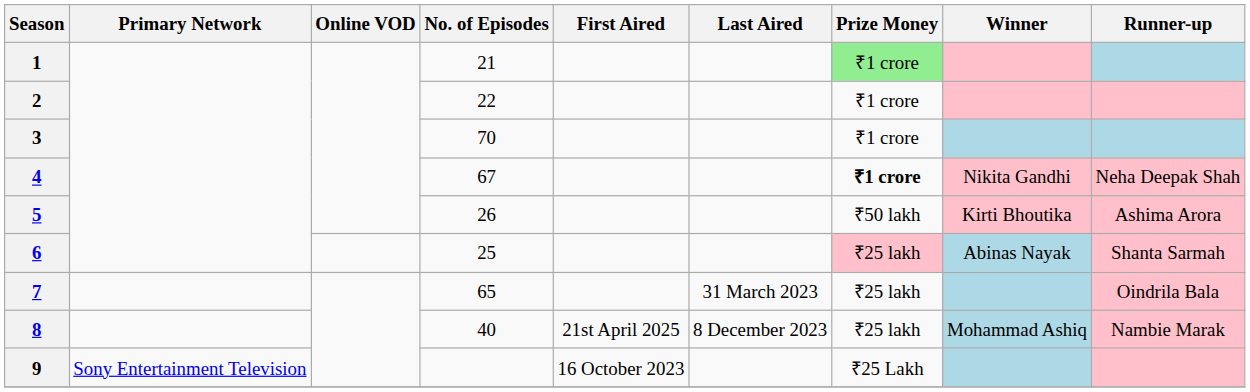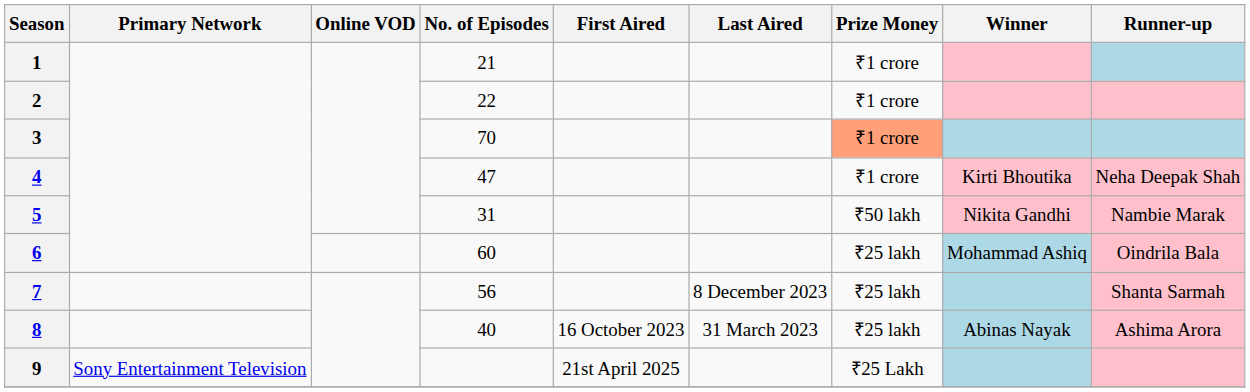1 | Prize Money: lightgreen background -> no background
3 | Prize Money: no background -> lightsalmon background
4 | No. of Episodes: 67 -> 47
4 | Prize Money: bold -> normal
4 | Winner: Nikita Gandhi -> Kirti Bhoutika
5 | No. of Episodes: 26 -> 31
5 | Winner: Kirti Bhoutika -> Nikita Gandhi
5 | Runner-up: Ashima Arora -> Nambie Marak
6 | No. of Episodes: 25 -> 60
6 | Prize Money: pink background -> no background
6 | Winner: Abinas Nayak -> Mohammad Ashiq
6 | Runner-up: Shanta Sarmah -> Oindrila Bala
7 | No. of Episodes: 65 -> 56
7 | Last Aired: 31 March 2023 -> 8 December 2023
7 | Runner-up: Oindrila Bala -> Shanta Sarmah
8 | First Aired: 21st April 2025 -> 16 October 2023
8 | Last Aired: 8 December 2023 -> 31 March 2023
8 | Winner: Mohammad Ashiq -> Abinas Nayak
8 | Runner-up: Nambie Marak -> Ashima Arora
9 | First Aired: 16 October 2023 -> 21st April 2025
